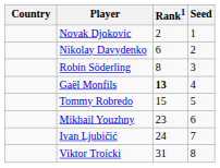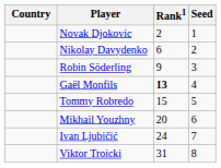Robin Söderling | Rank1: 8 -> 9
Mikhail Youzhny | Rank1: 23 -> 20
